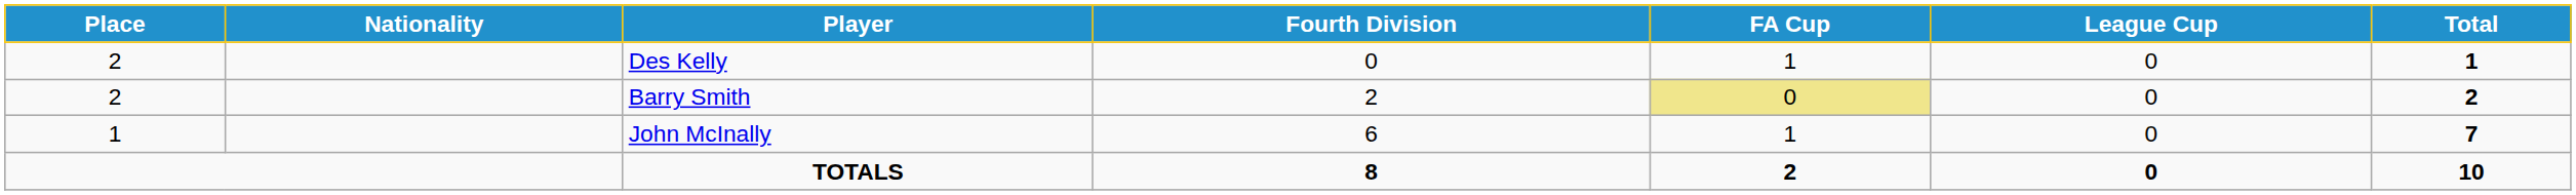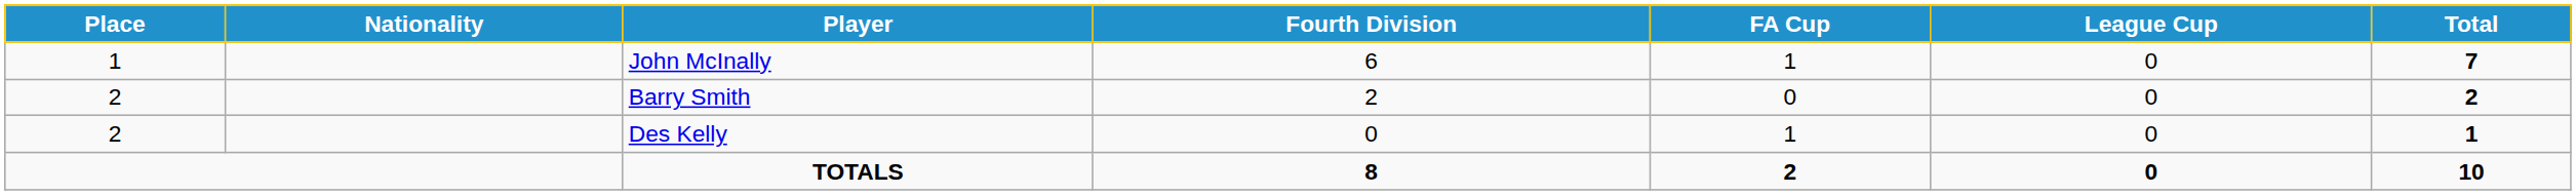rows swapped: John McInally <-> Des Kelly
Barry Smith | FA Cup: khaki background -> no background
